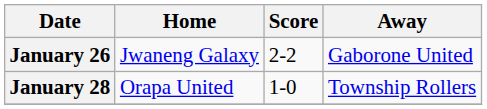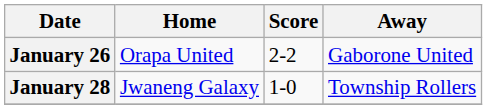January 26 | Home: Jwaneng Galaxy -> Orapa United
January 28 | Home: Orapa United -> Jwaneng Galaxy
